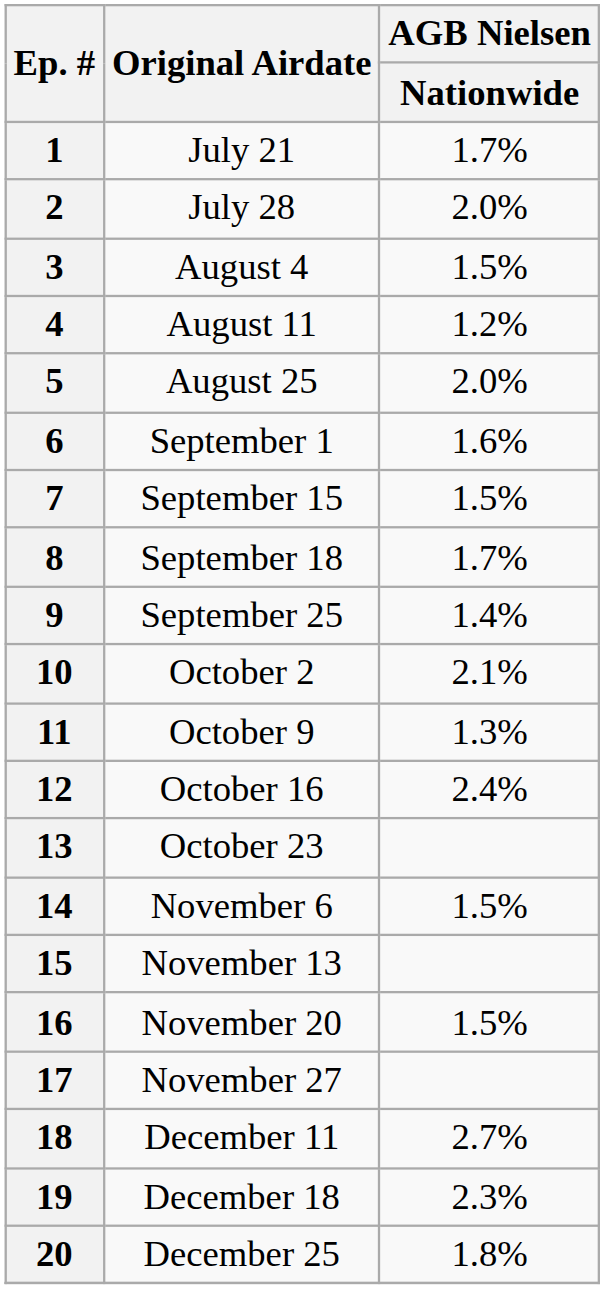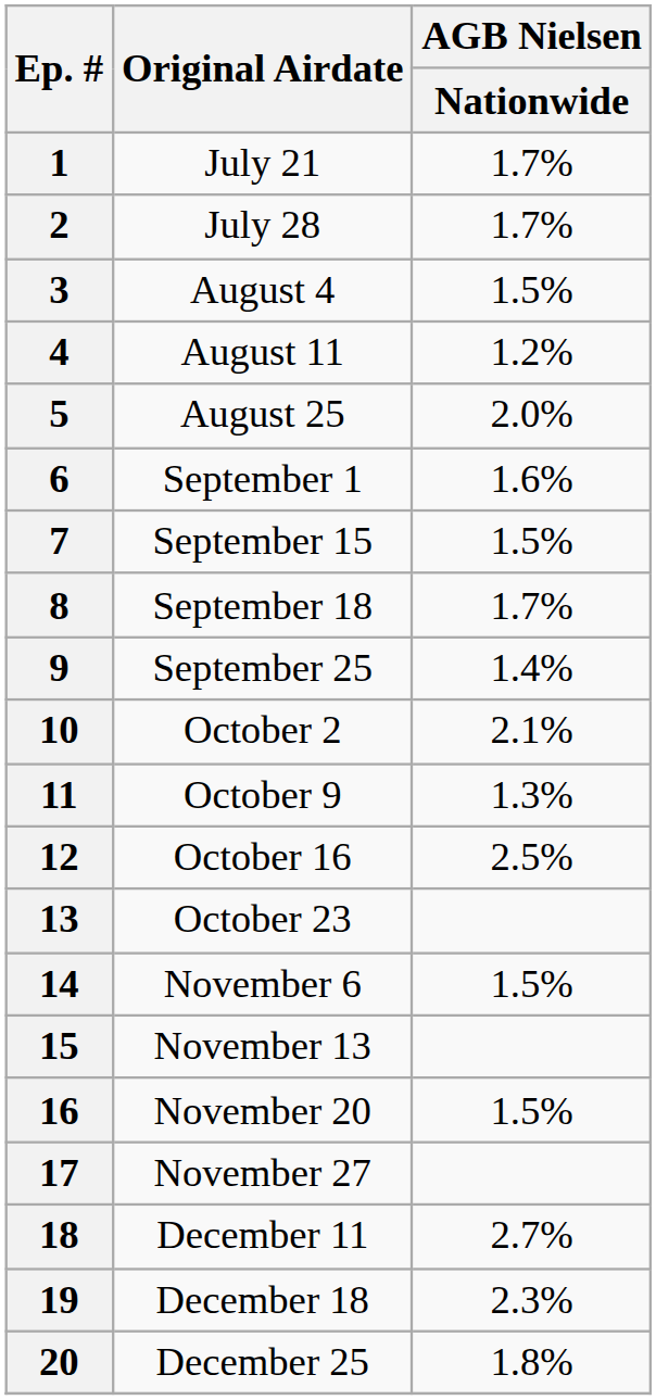2 | AGB Nielsen / Nationwide: 2.0% -> 1.7%
12 | AGB Nielsen / Nationwide: 2.4% -> 2.5%
